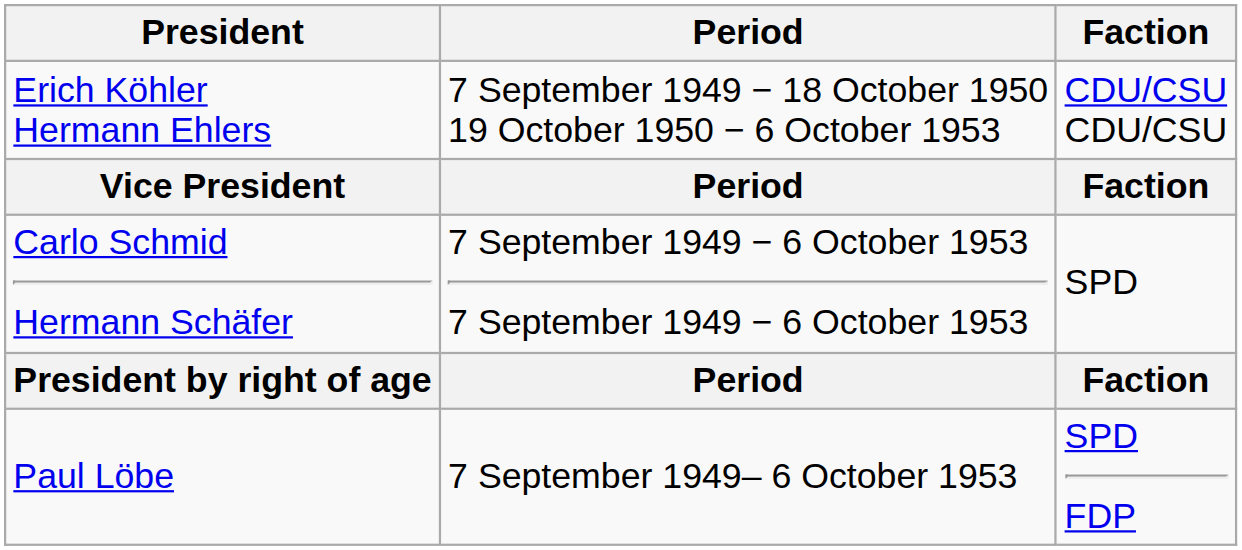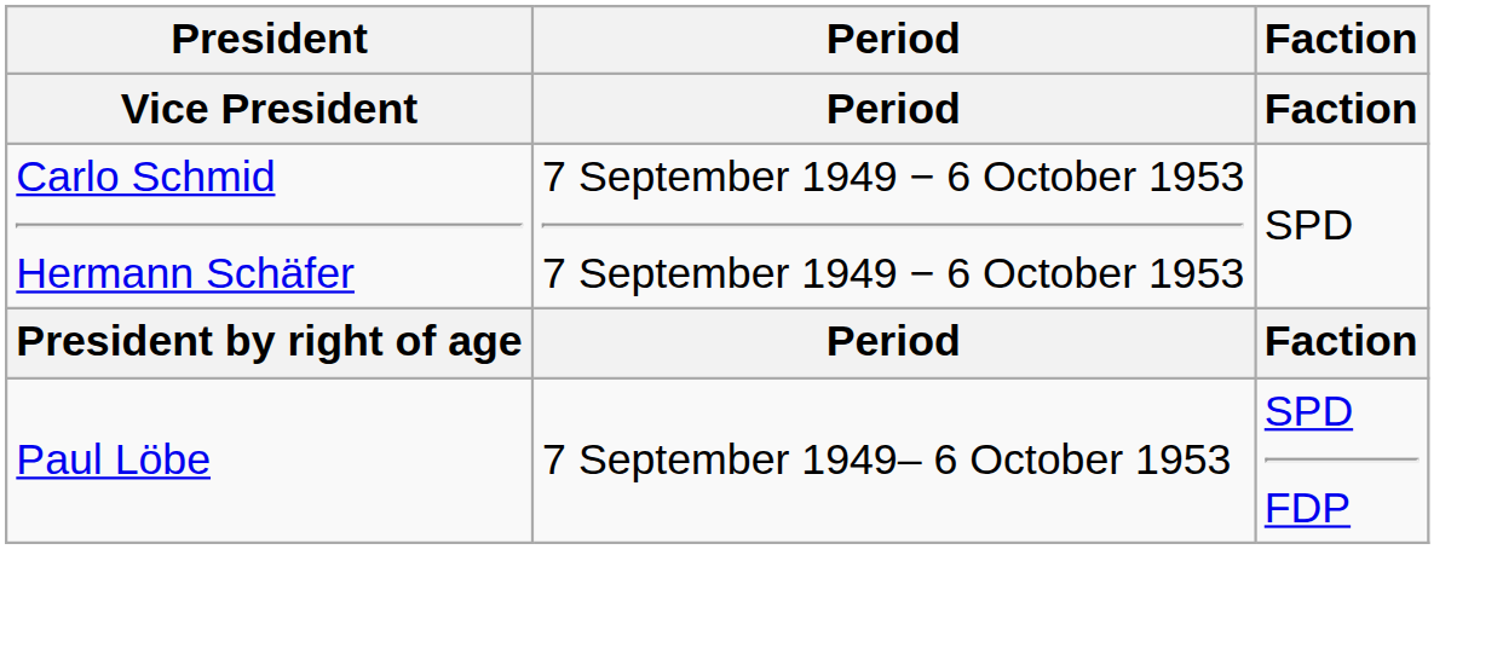- row: Erich Köhler Hermann Ehlers | 7 September 1949 − 18 October 1950 19 October 1950 − 6 October 1953 | CDU/CSU CDU/CSU
